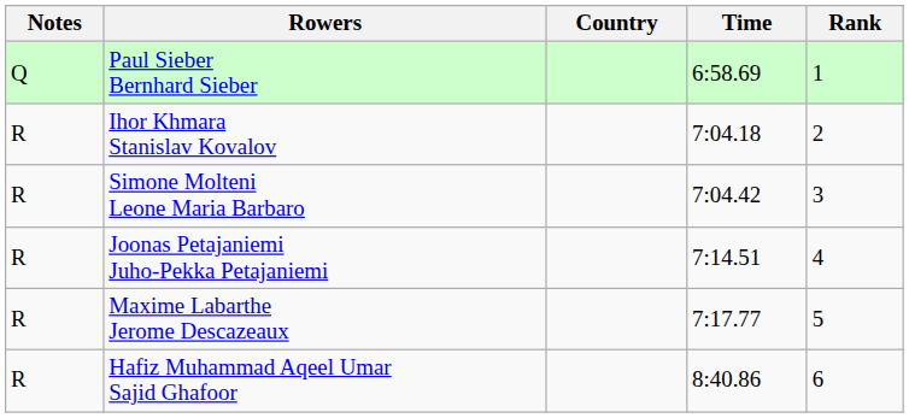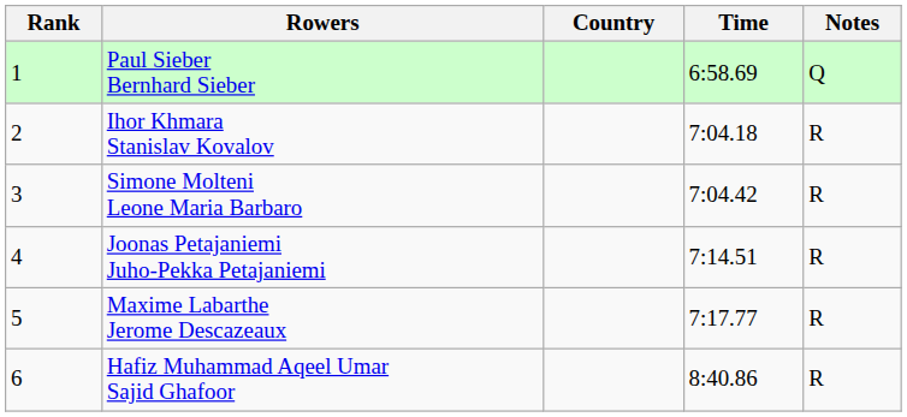columns swapped: Rank <-> Notes
